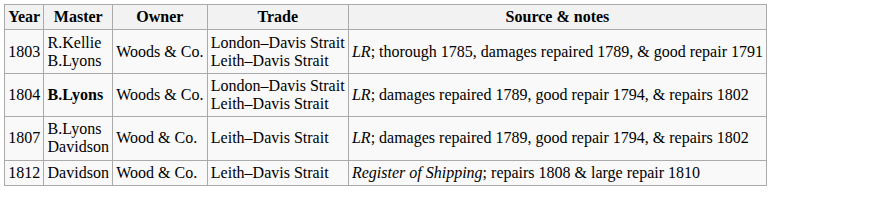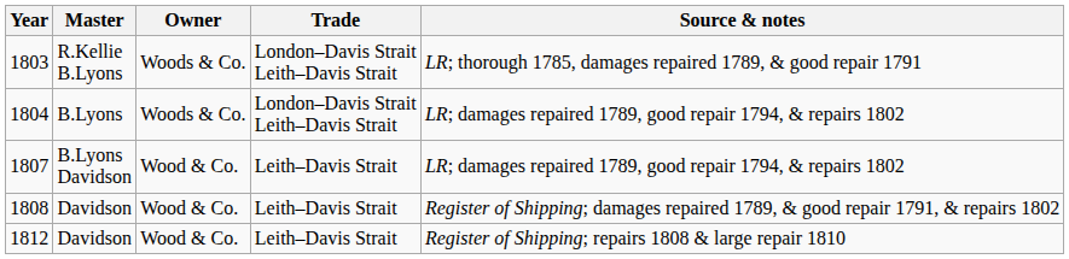1804 | Master: bold -> normal
+ row: 1808 | Davidson | Wood & Co. | Leith–Davis Strait | Register of Shipping; damages repaired 1789, & good repair 1791, & repairs 1802
